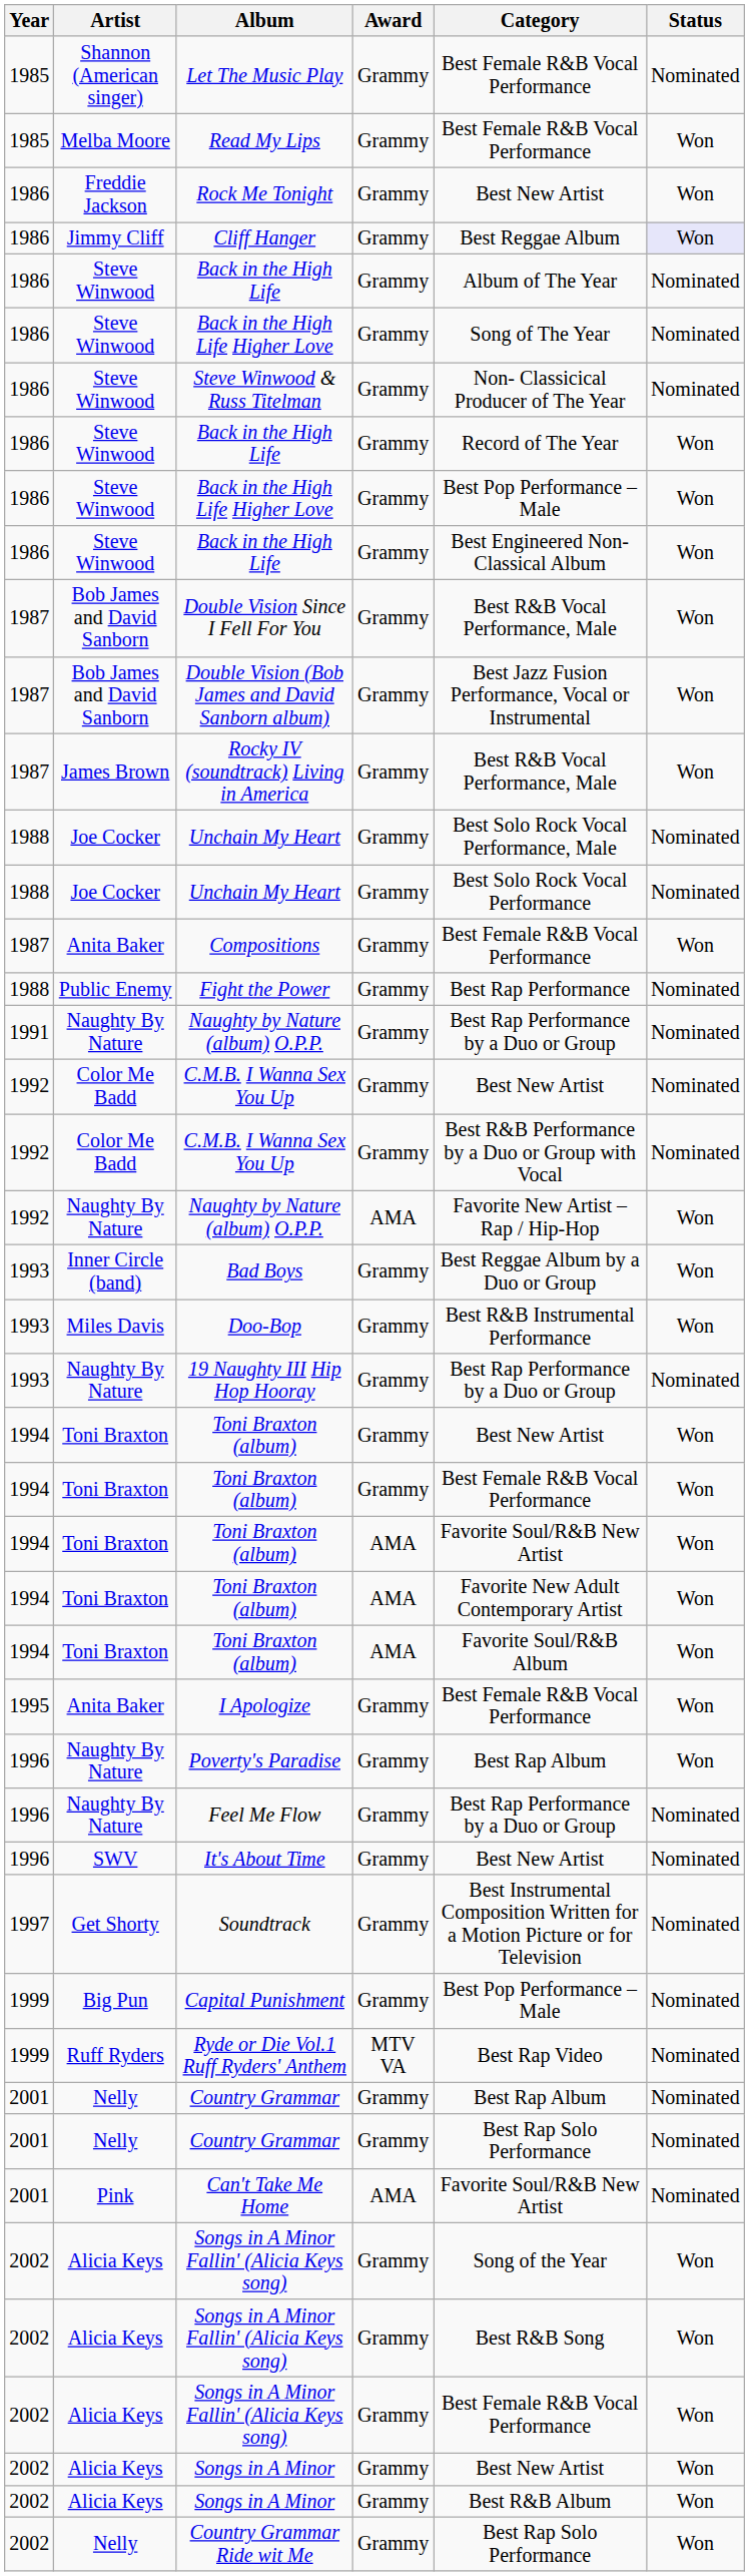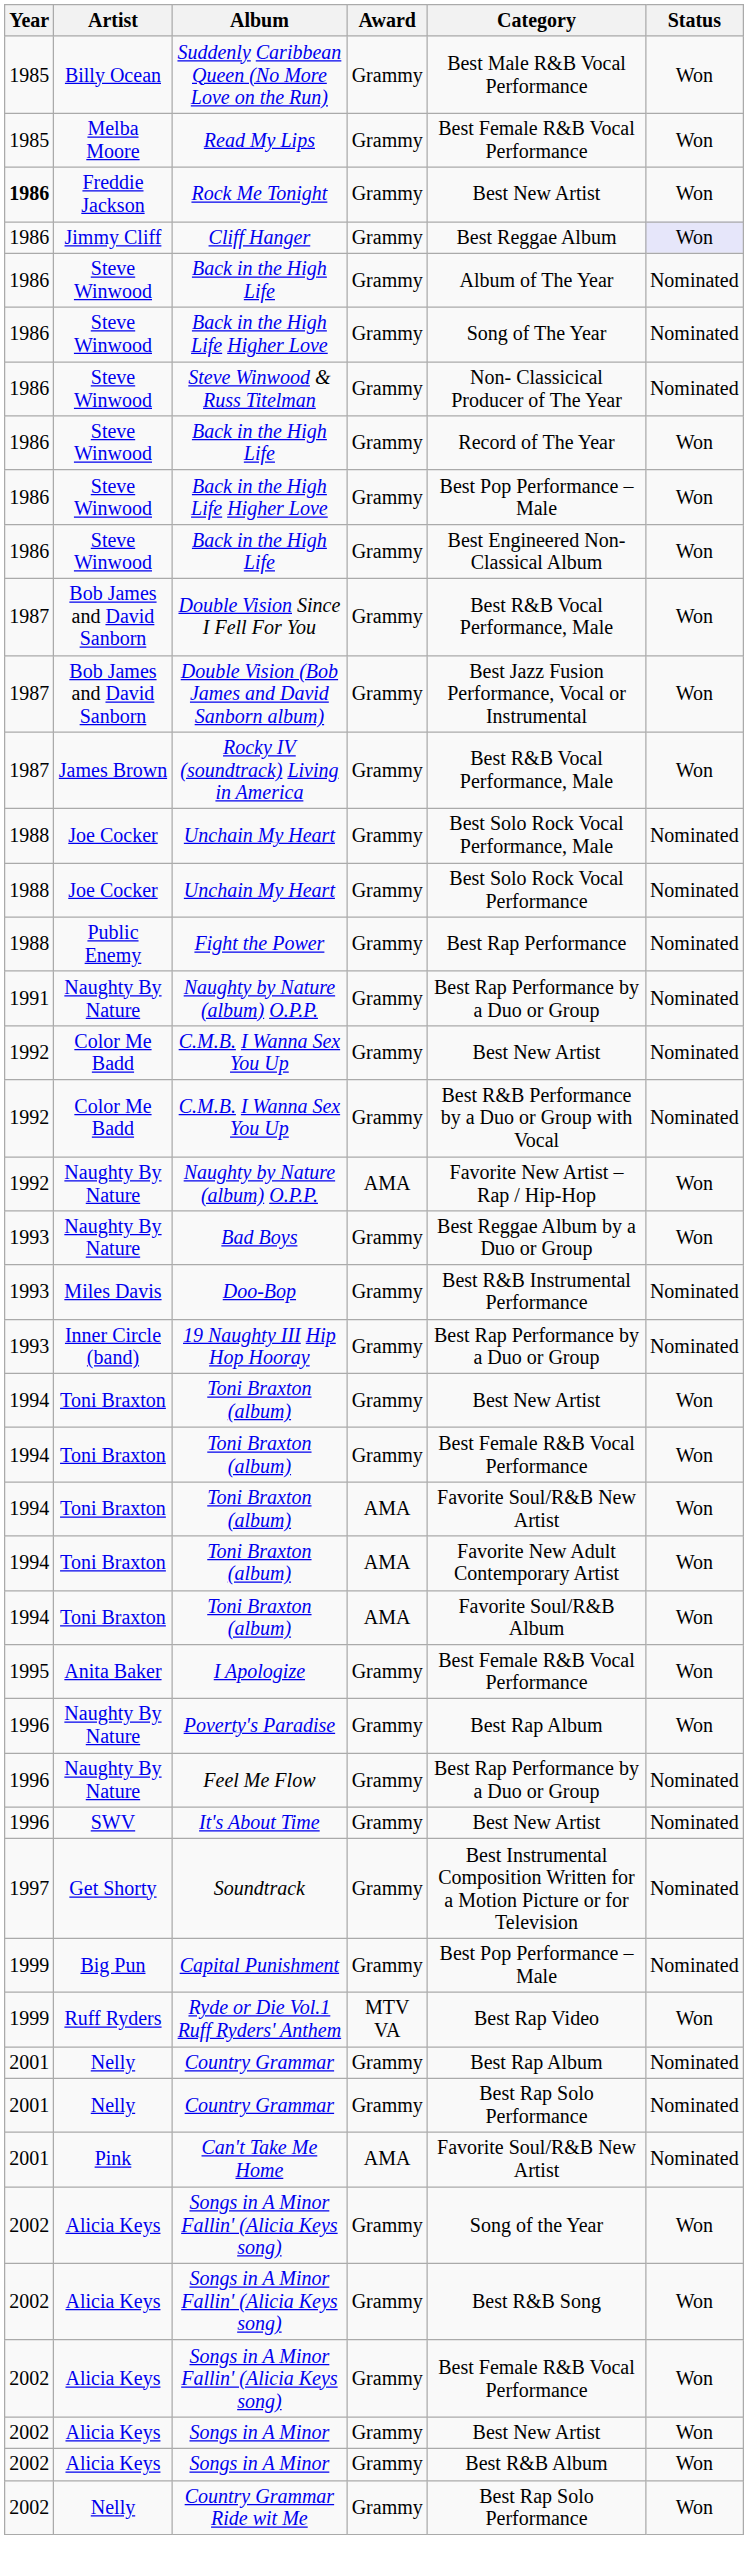+ row: 1985 | Billy Ocean | Suddenly Caribbean Queen (No More Love on the Run) | Grammy | Best Male R&B Vocal Performance | Won
- row: 1985 | Shannon (American singer) | Let The Music Play | Grammy | Best Female R&B Vocal Performance | Nominated
Rock Me Tonight | Year: normal -> bold
- row: 1987 | Anita Baker | Compositions | Grammy | Best Female R&B Vocal Performance | Won
Bad Boys | Artist: Inner Circle (band) -> Naughty By Nature
Doo-Bop | Status: Won -> Nominated
19 Naughty III Hip Hop Hooray | Artist: Naughty By Nature -> Inner Circle (band)
Ryde or Die Vol.1 Ruff Ryders' Anthem | Status: Nominated -> Won
